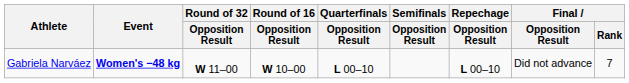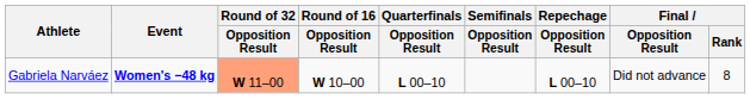Gabriela Narváez | Round of 32 / Opposition Result: no background -> lightsalmon background
Gabriela Narváez | Final / Rank: 7 -> 8
